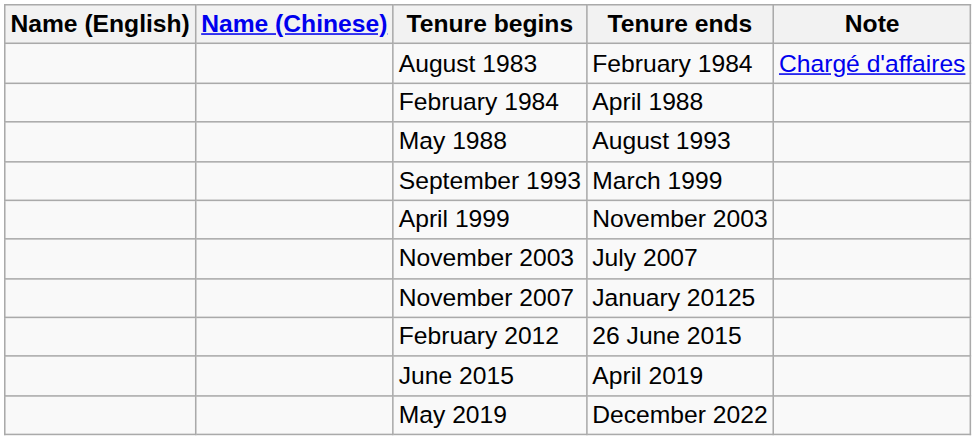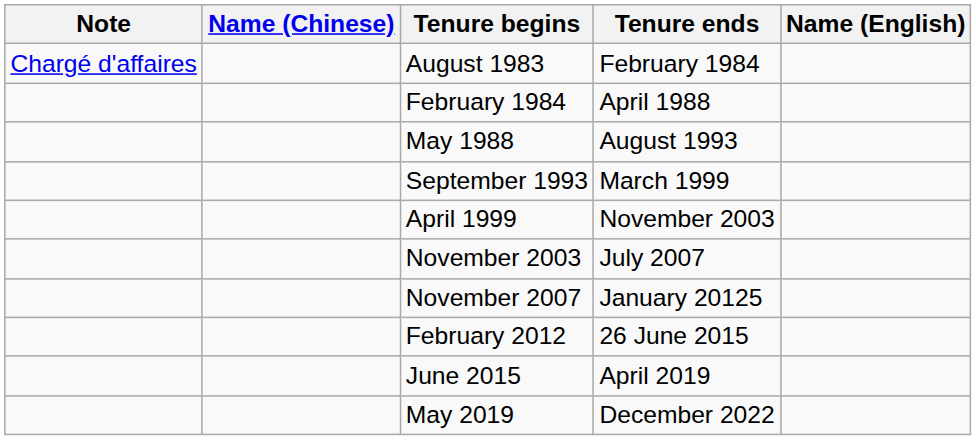columns swapped: Name (English) <-> Note
